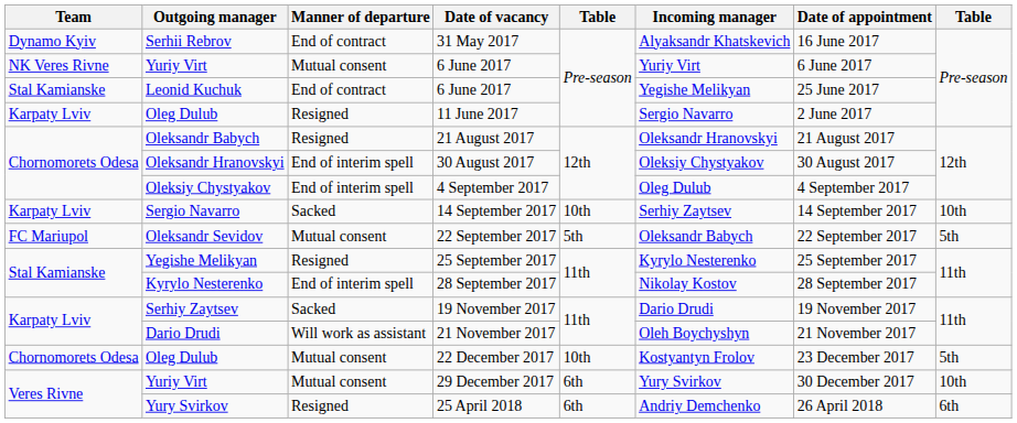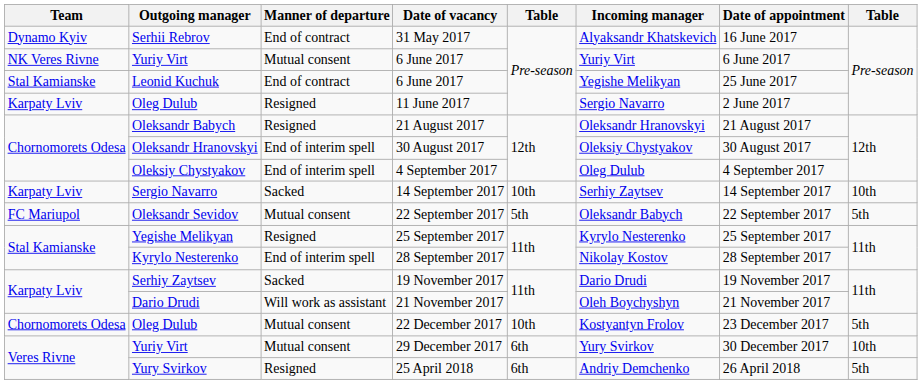25 April 2018 | column 8: 6th -> 5th
